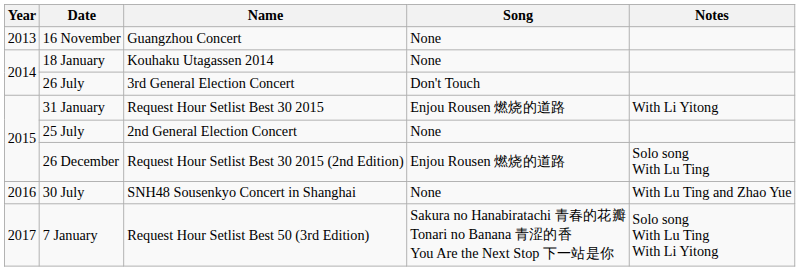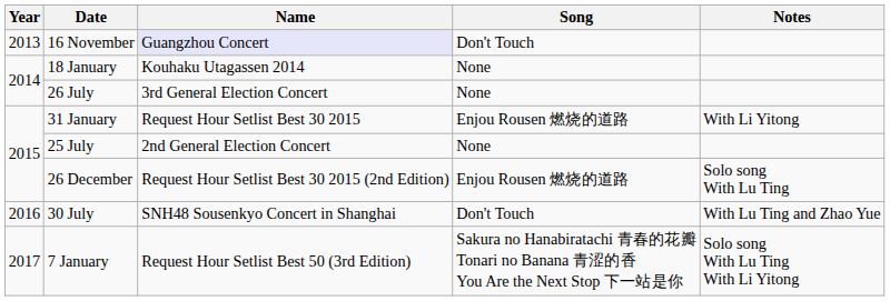16 November | Name: no background -> lavender background
16 November | Song: None -> Don't Touch
26 July | Song: Don't Touch -> None
30 July | Song: None -> Don't Touch
